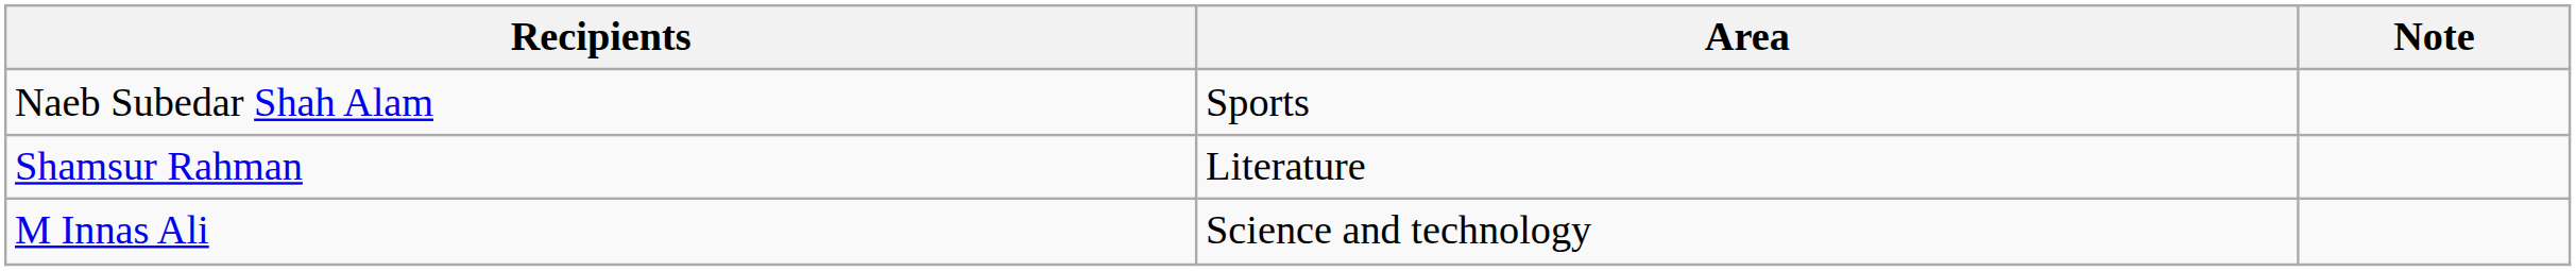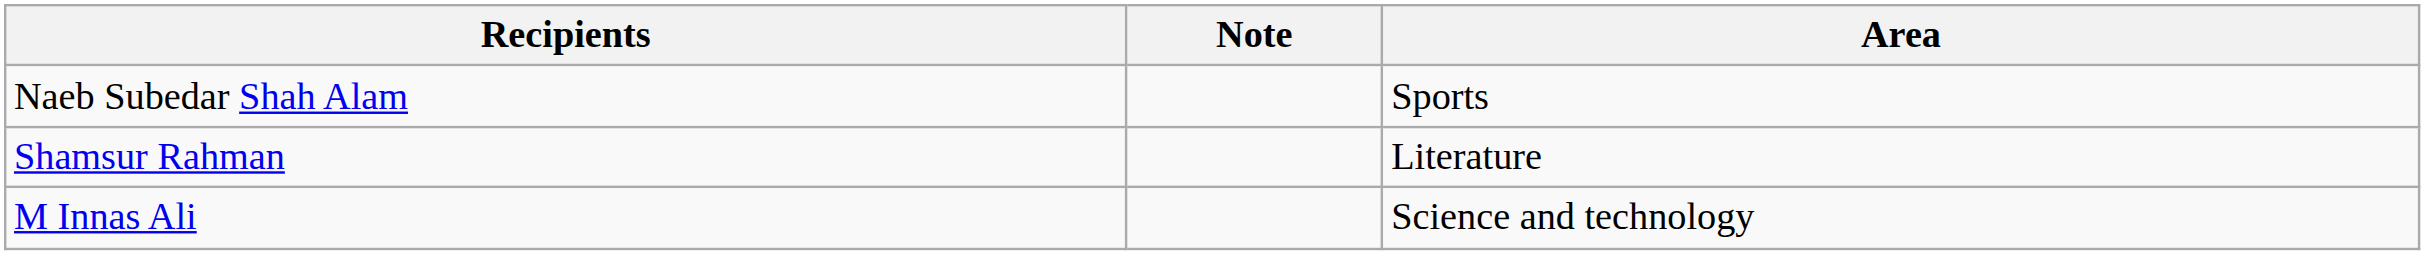columns swapped: Area <-> Note
